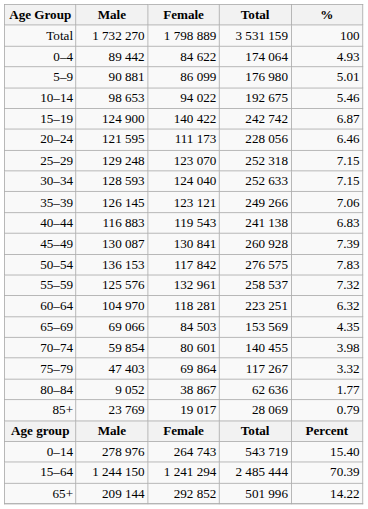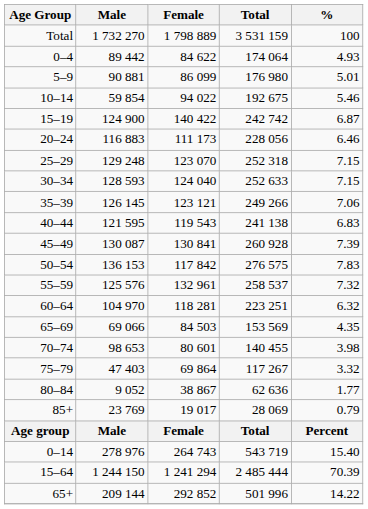10–14 | Male: 98 653 -> 59 854
20–24 | Male: 121 595 -> 116 883
40–44 | Male: 116 883 -> 121 595
70–74 | Male: 59 854 -> 98 653
